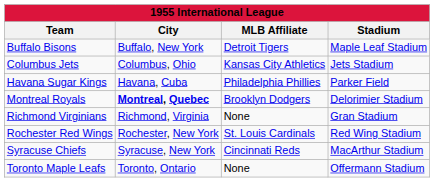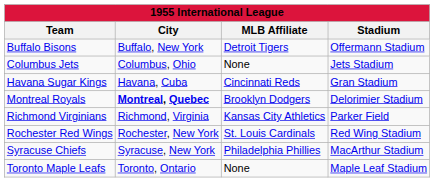Buffalo Bisons | Stadium: Maple Leaf Stadium -> Offermann Stadium
Columbus Jets | MLB Affiliate: Kansas City Athletics -> None
Havana Sugar Kings | MLB Affiliate: Philadelphia Phillies -> Cincinnati Reds
Havana Sugar Kings | Stadium: Parker Field -> Gran Stadium
Richmond Virginians | MLB Affiliate: None -> Kansas City Athletics
Richmond Virginians | Stadium: Gran Stadium -> Parker Field
Syracuse Chiefs | MLB Affiliate: Cincinnati Reds -> Philadelphia Phillies
Toronto Maple Leafs | Stadium: Offermann Stadium -> Maple Leaf Stadium
